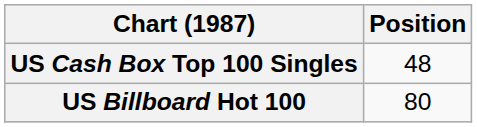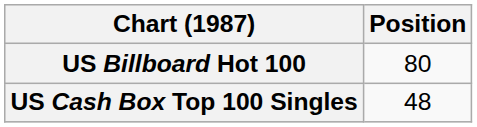rows swapped: US Billboard Hot 100 <-> US Cash Box Top 100 Singles
